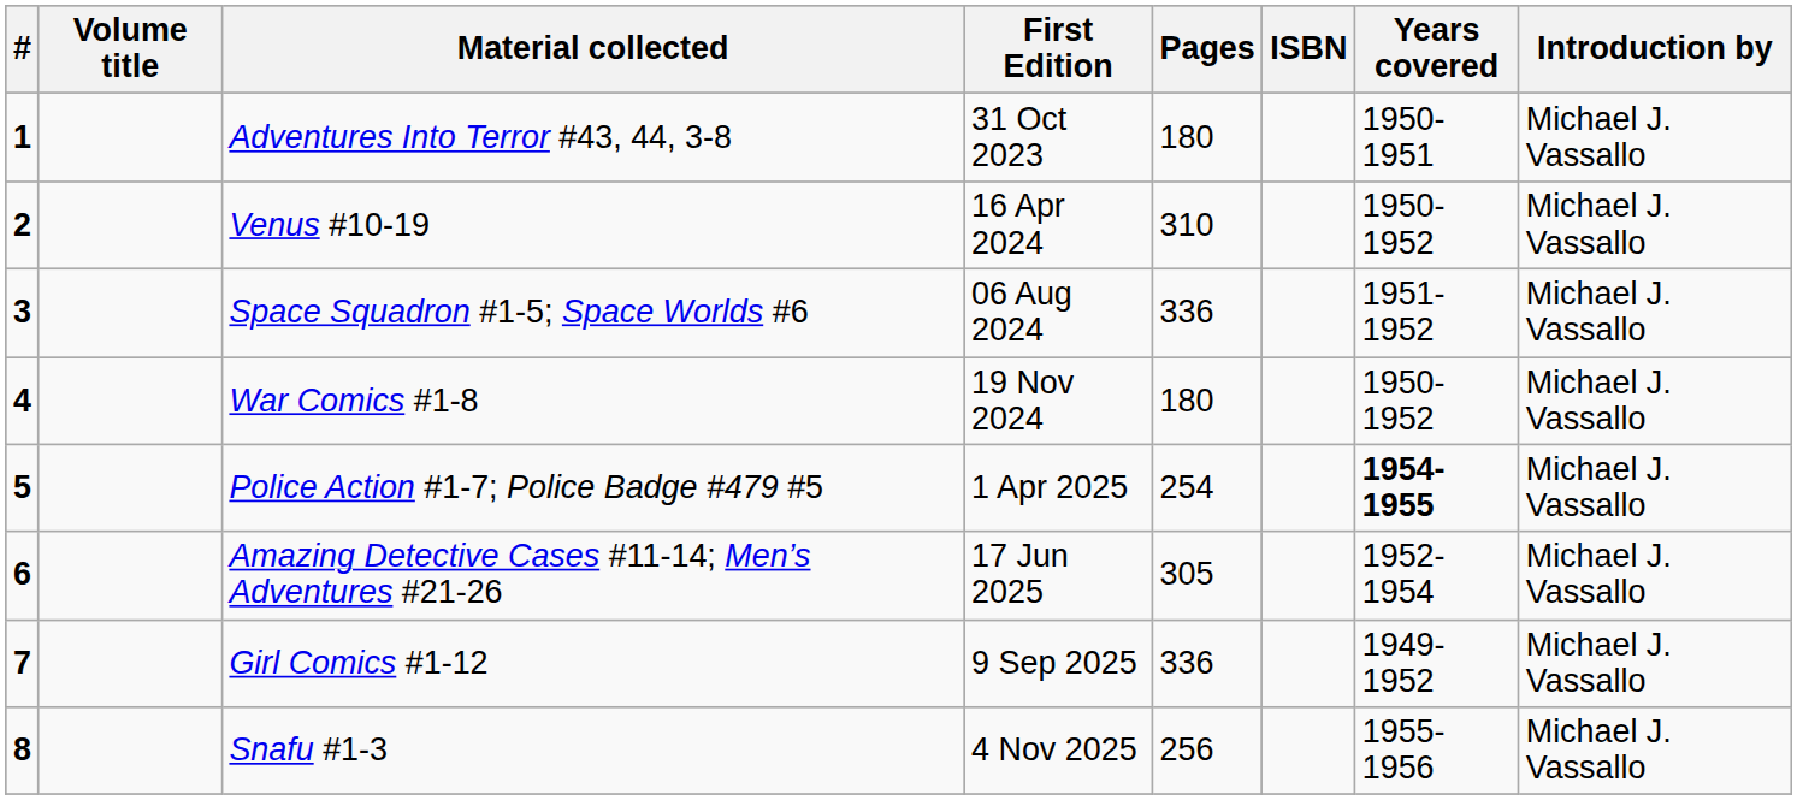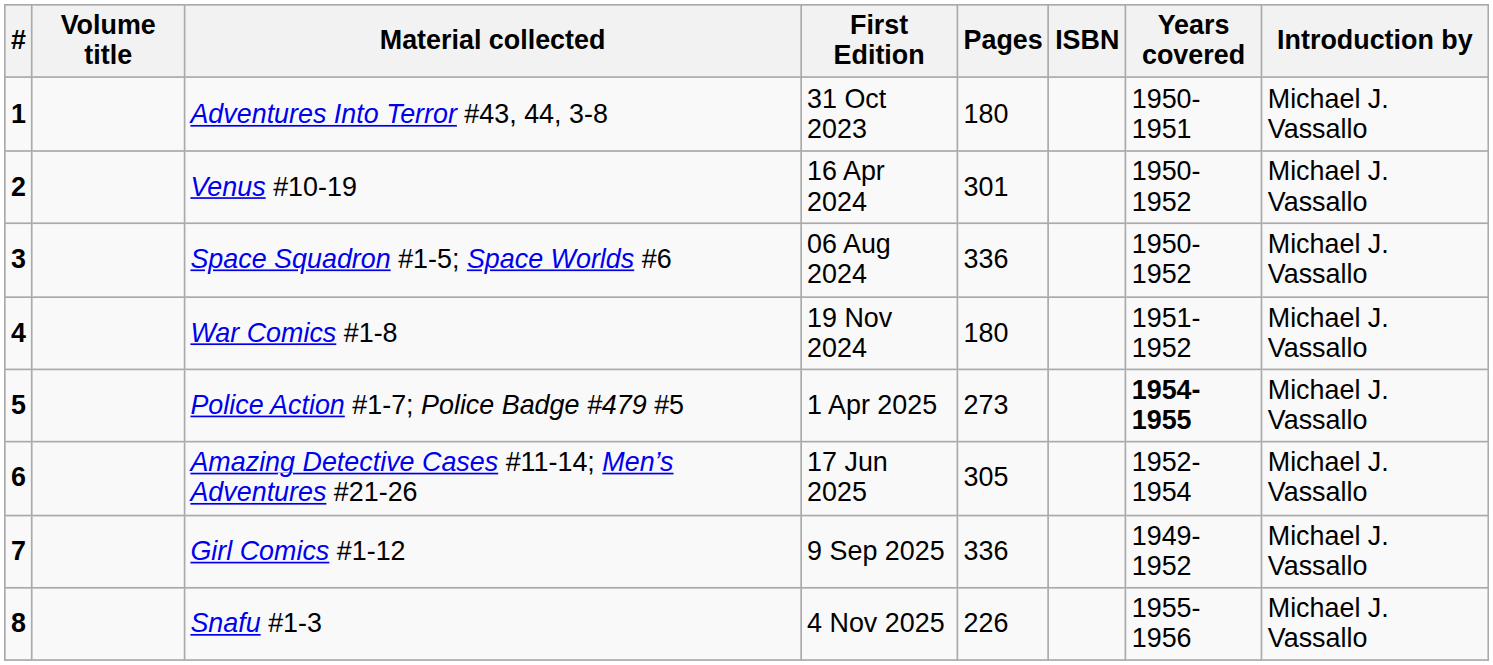Venus #10-19 | Pages: 310 -> 301
Space Squadron #1-5; Space Worlds #6 | Years covered: 1951-1952 -> 1950-1952
War Comics #1-8 | Years covered: 1950-1952 -> 1951-1952
Police Action #1-7; Police Badge #479 #5 | Pages: 254 -> 273
Snafu #1-3 | Pages: 256 -> 226
